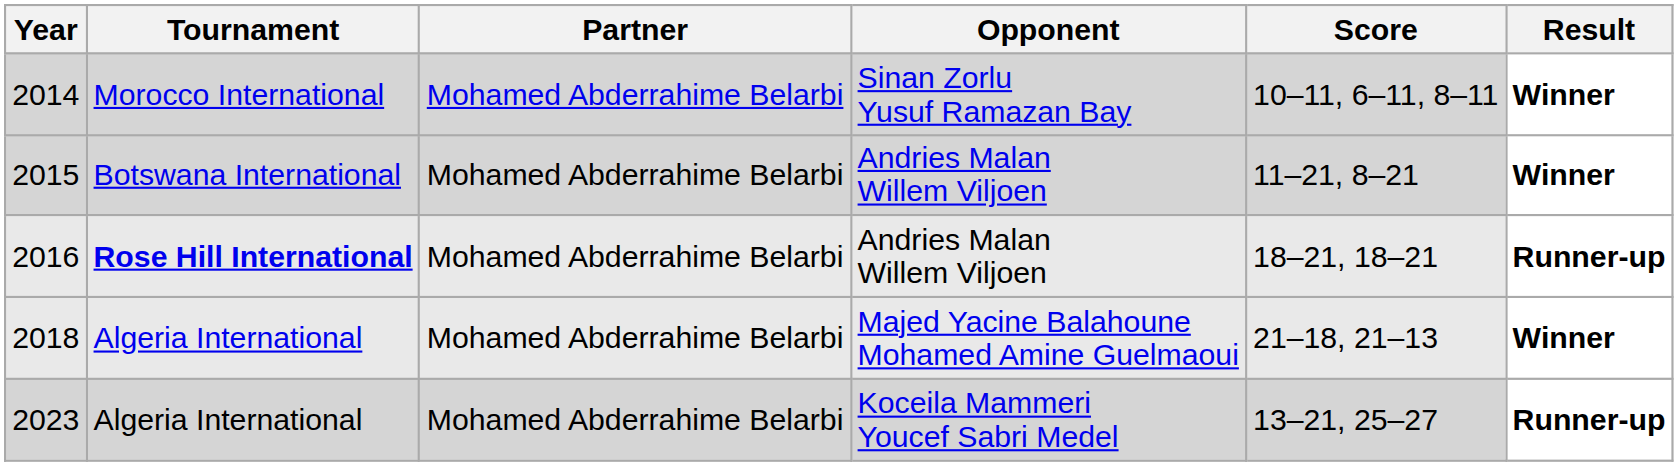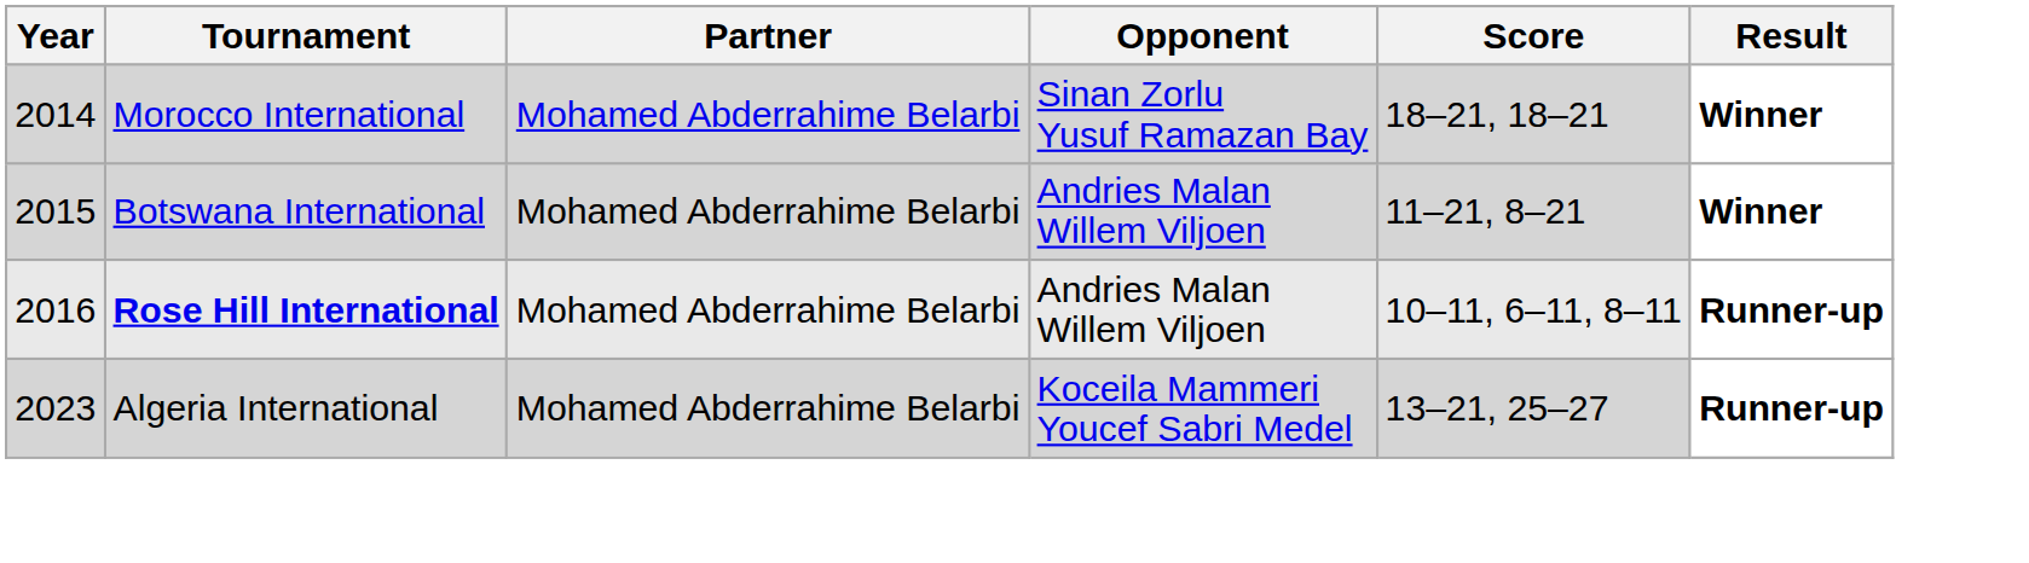2014 | Score: 10–11, 6–11, 8–11 -> 18–21, 18–21
2016 | Score: 18–21, 18–21 -> 10–11, 6–11, 8–11
- row: 2018 | Algeria International | Mohamed Abderrahime Belarbi | Majed Yacine Balahoune Mohamed Amine Guelmaoui | 21–18, 21–13 | Winner
